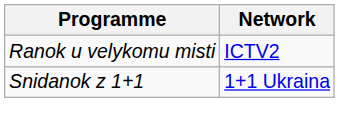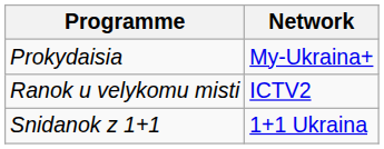+ row: Prokydaisia | My-Ukraina+
